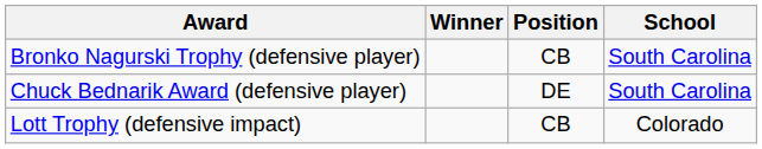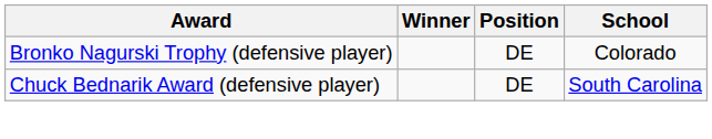Bronko Nagurski Trophy (defensive player) | Position: CB -> DE
Bronko Nagurski Trophy (defensive player) | School: South Carolina -> Colorado
- row: Lott Trophy (defensive impact) | CB | Colorado
